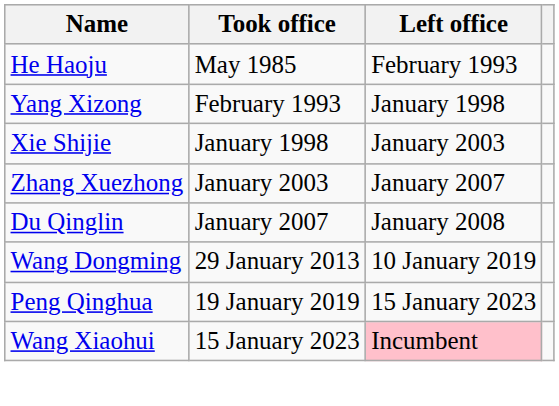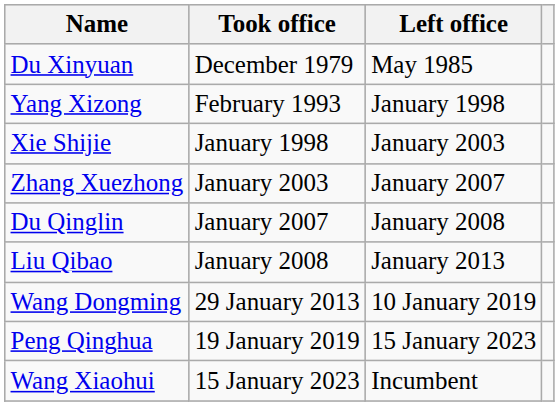+ row: Du Xinyuan | December 1979 | May 1985
- row: He Haoju | May 1985 | February 1993
+ row: Liu Qibao | January 2008 | January 2013
Wang Xiaohui | Left office: pink background -> no background
